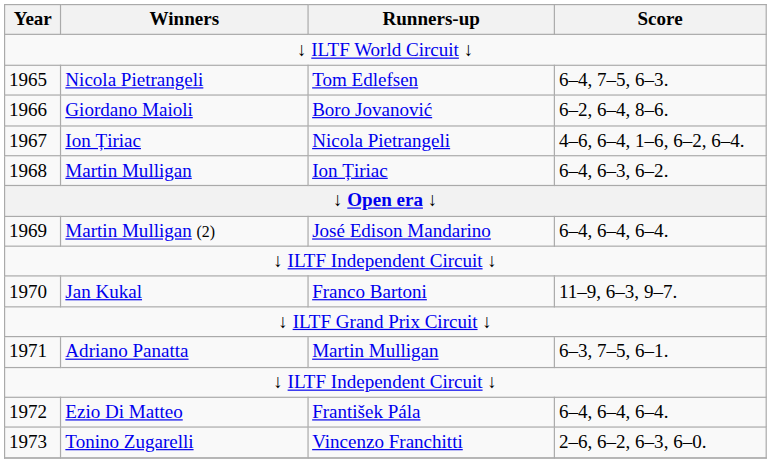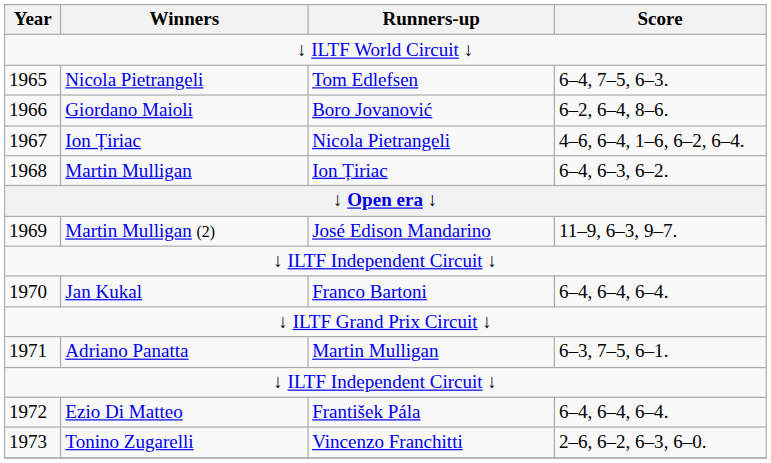Martin Mulligan (2) | Score: 6–4, 6–4, 6–4. -> 11–9, 6–3, 9–7.
Jan Kukal | Score: 11–9, 6–3, 9–7. -> 6–4, 6–4, 6–4.
